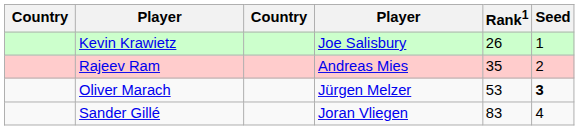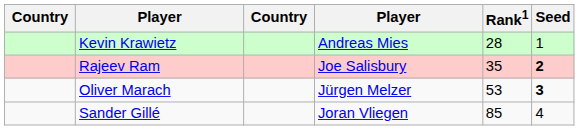Kevin Krawietz | column 4: Joe Salisbury -> Andreas Mies
Kevin Krawietz | Rank1: 26 -> 28
Rajeev Ram | column 4: Andreas Mies -> Joe Salisbury
Rajeev Ram | Seed: normal -> bold
Sander Gillé | Rank1: 83 -> 85
